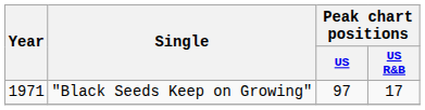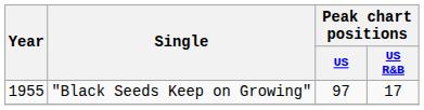"Black Seeds Keep on Growing" | Year: 1971 -> 1955
